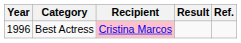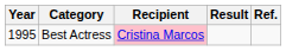Best Actress | Year: 1996 -> 1995
